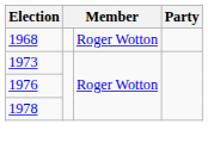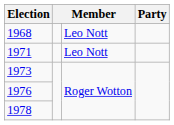1968 | column 3: Roger Wotton -> Leo Nott
+ row: 1971 | Leo Nott
